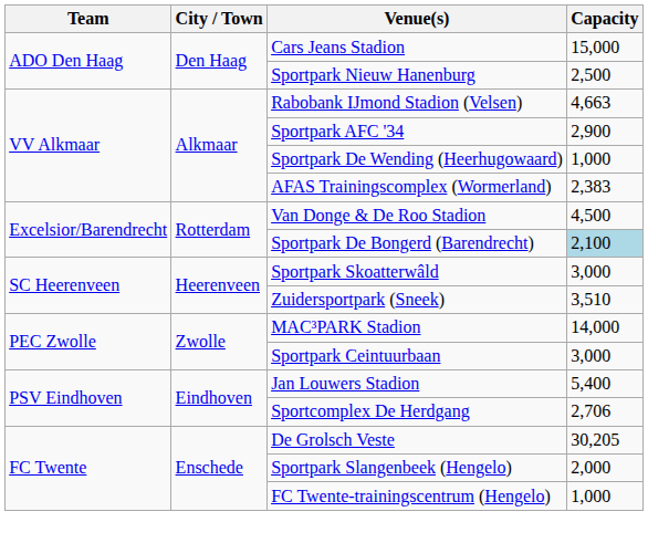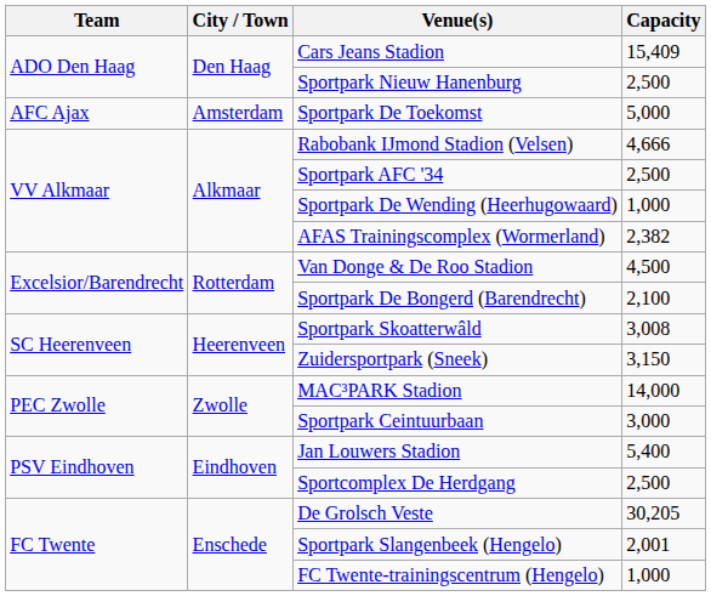Cars Jeans Stadion | Capacity: 15,000 -> 15,409
+ row: AFC Ajax | Amsterdam | Sportpark De Toekomst | 5,000
Rabobank IJmond Stadion (Velsen) | Capacity: 4,663 -> 4,666
Sportpark AFC '34 | Capacity: 2,900 -> 2,500
AFAS Trainingscomplex (Wormerland) | Capacity: 2,383 -> 2,382
Sportpark De Bongerd (Barendrecht) | Capacity: lightblue background -> no background
Sportpark Skoatterwâld | Capacity: 3,000 -> 3,008
Zuidersportpark (Sneek) | Capacity: 3,510 -> 3,150
Sportcomplex De Herdgang | Capacity: 2,706 -> 2,500
Sportpark Slangenbeek (Hengelo) | Capacity: 2,000 -> 2,001
